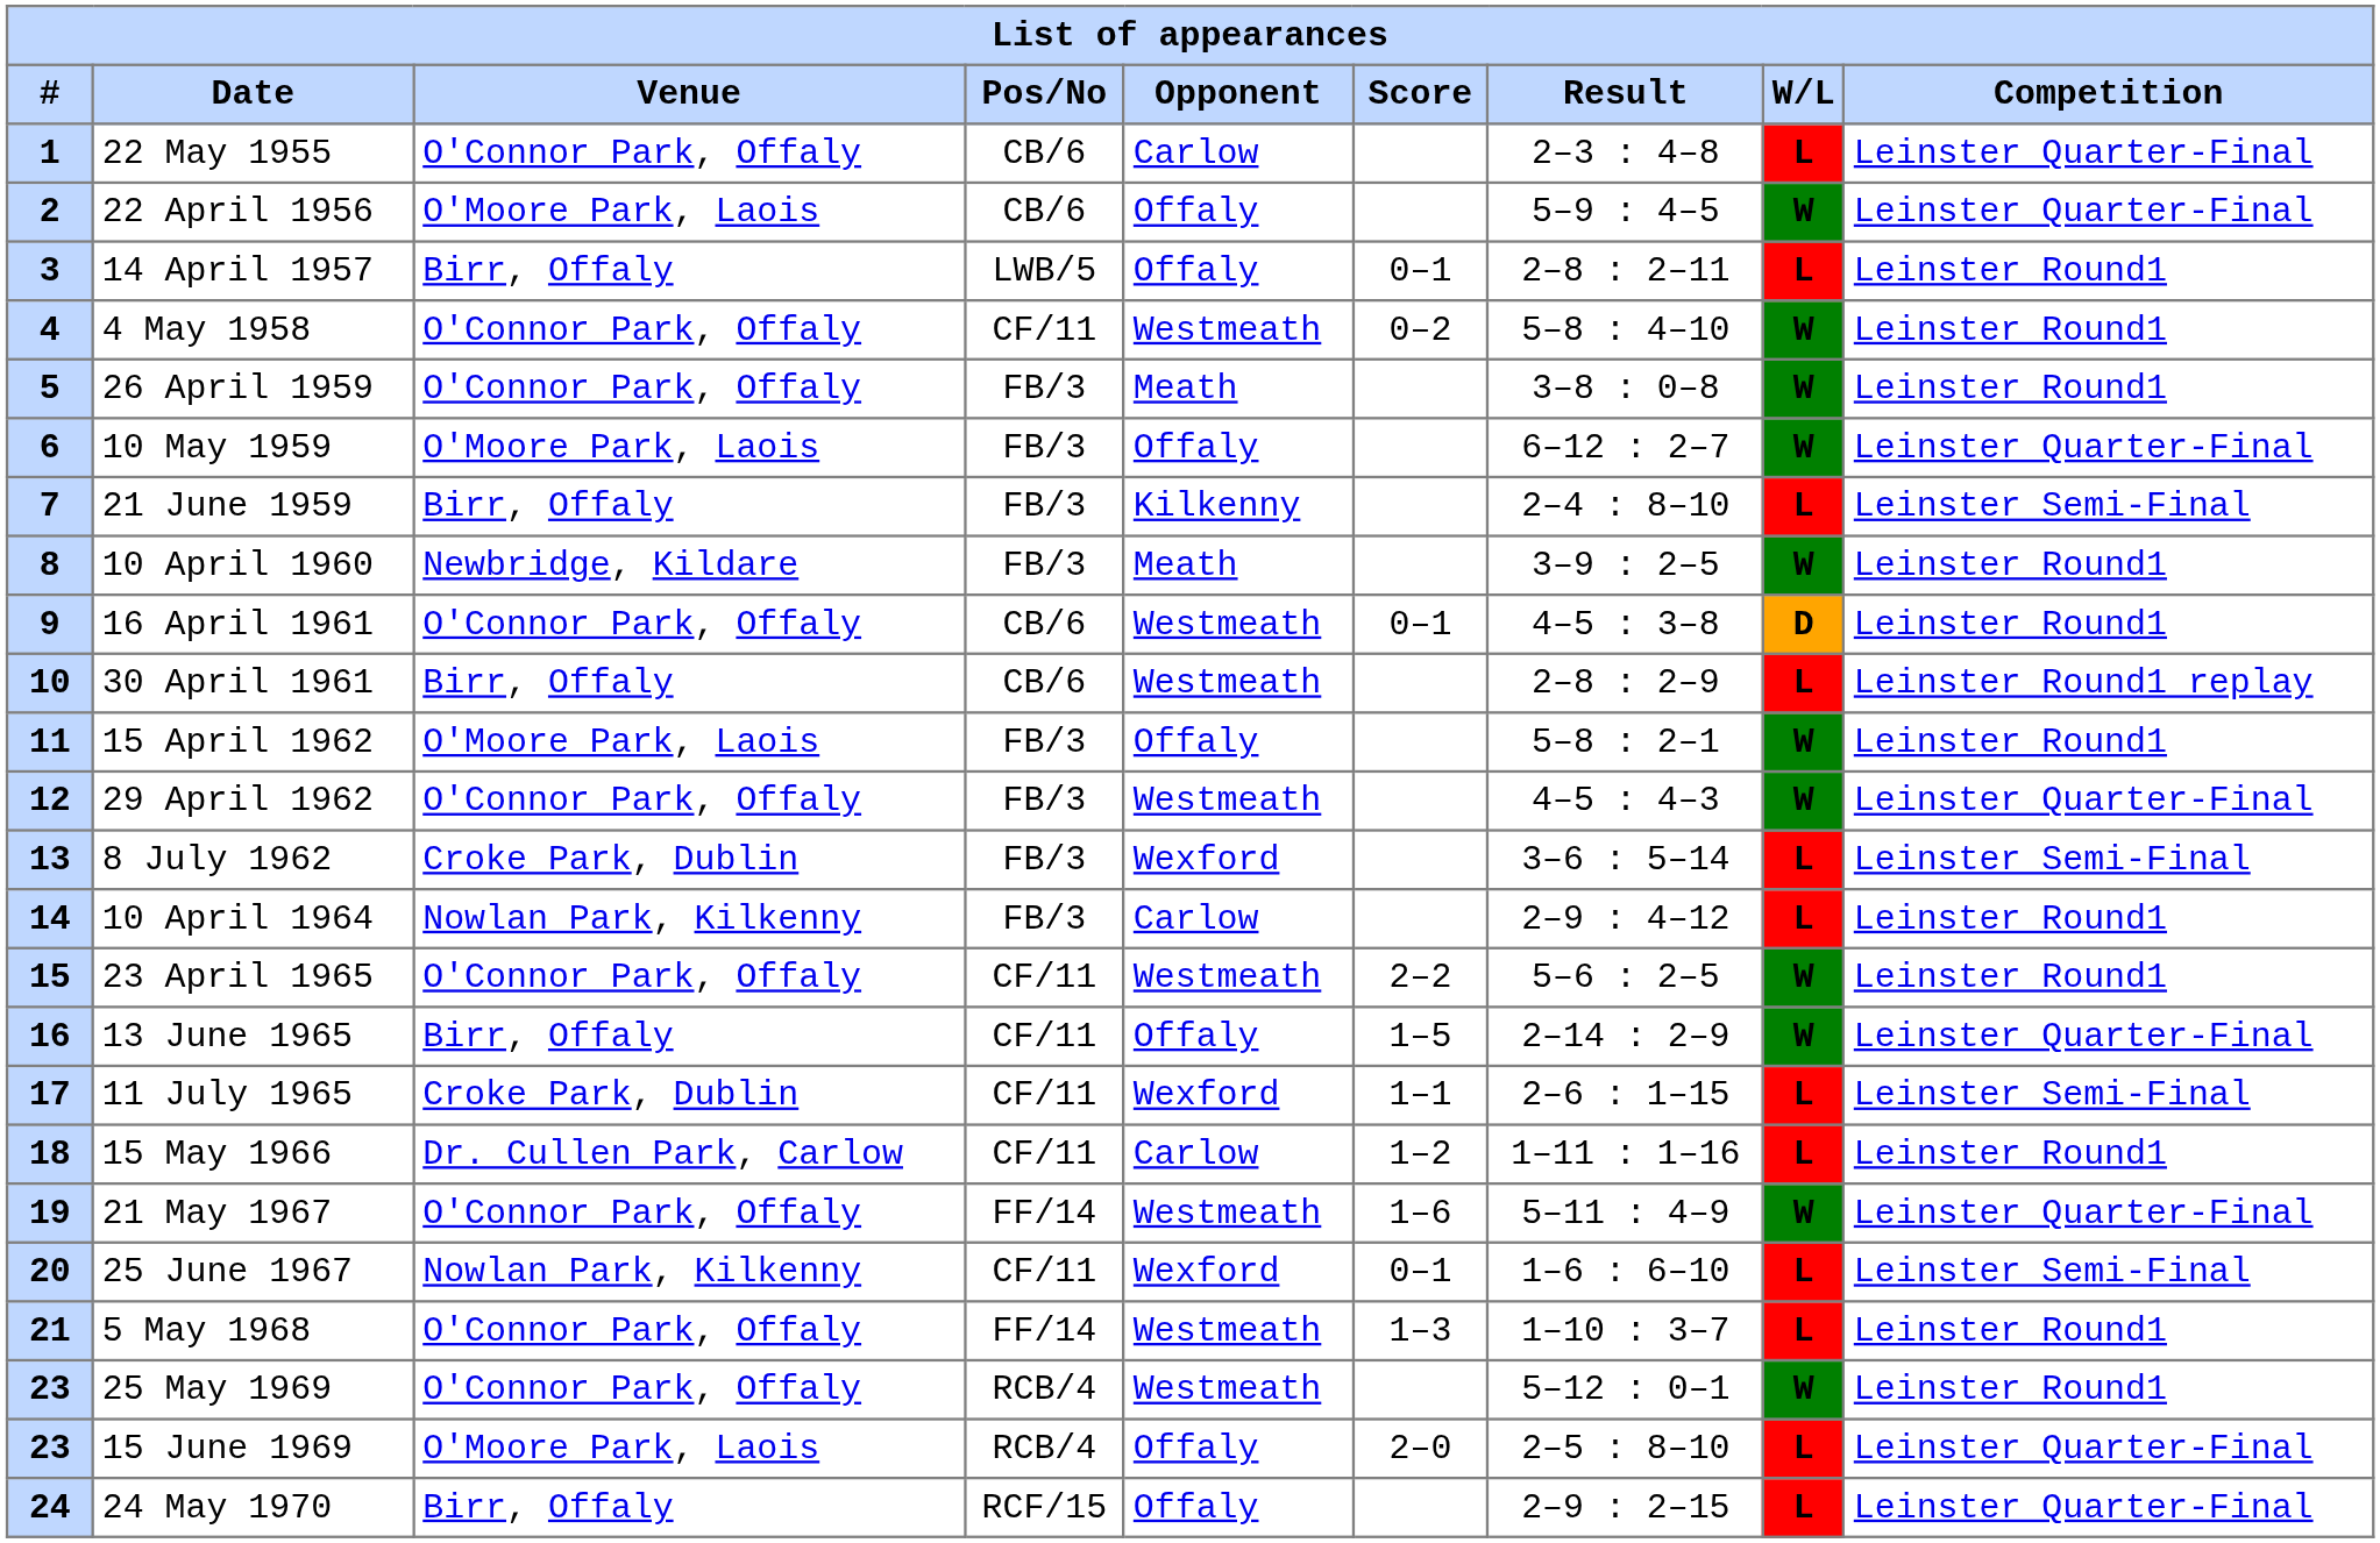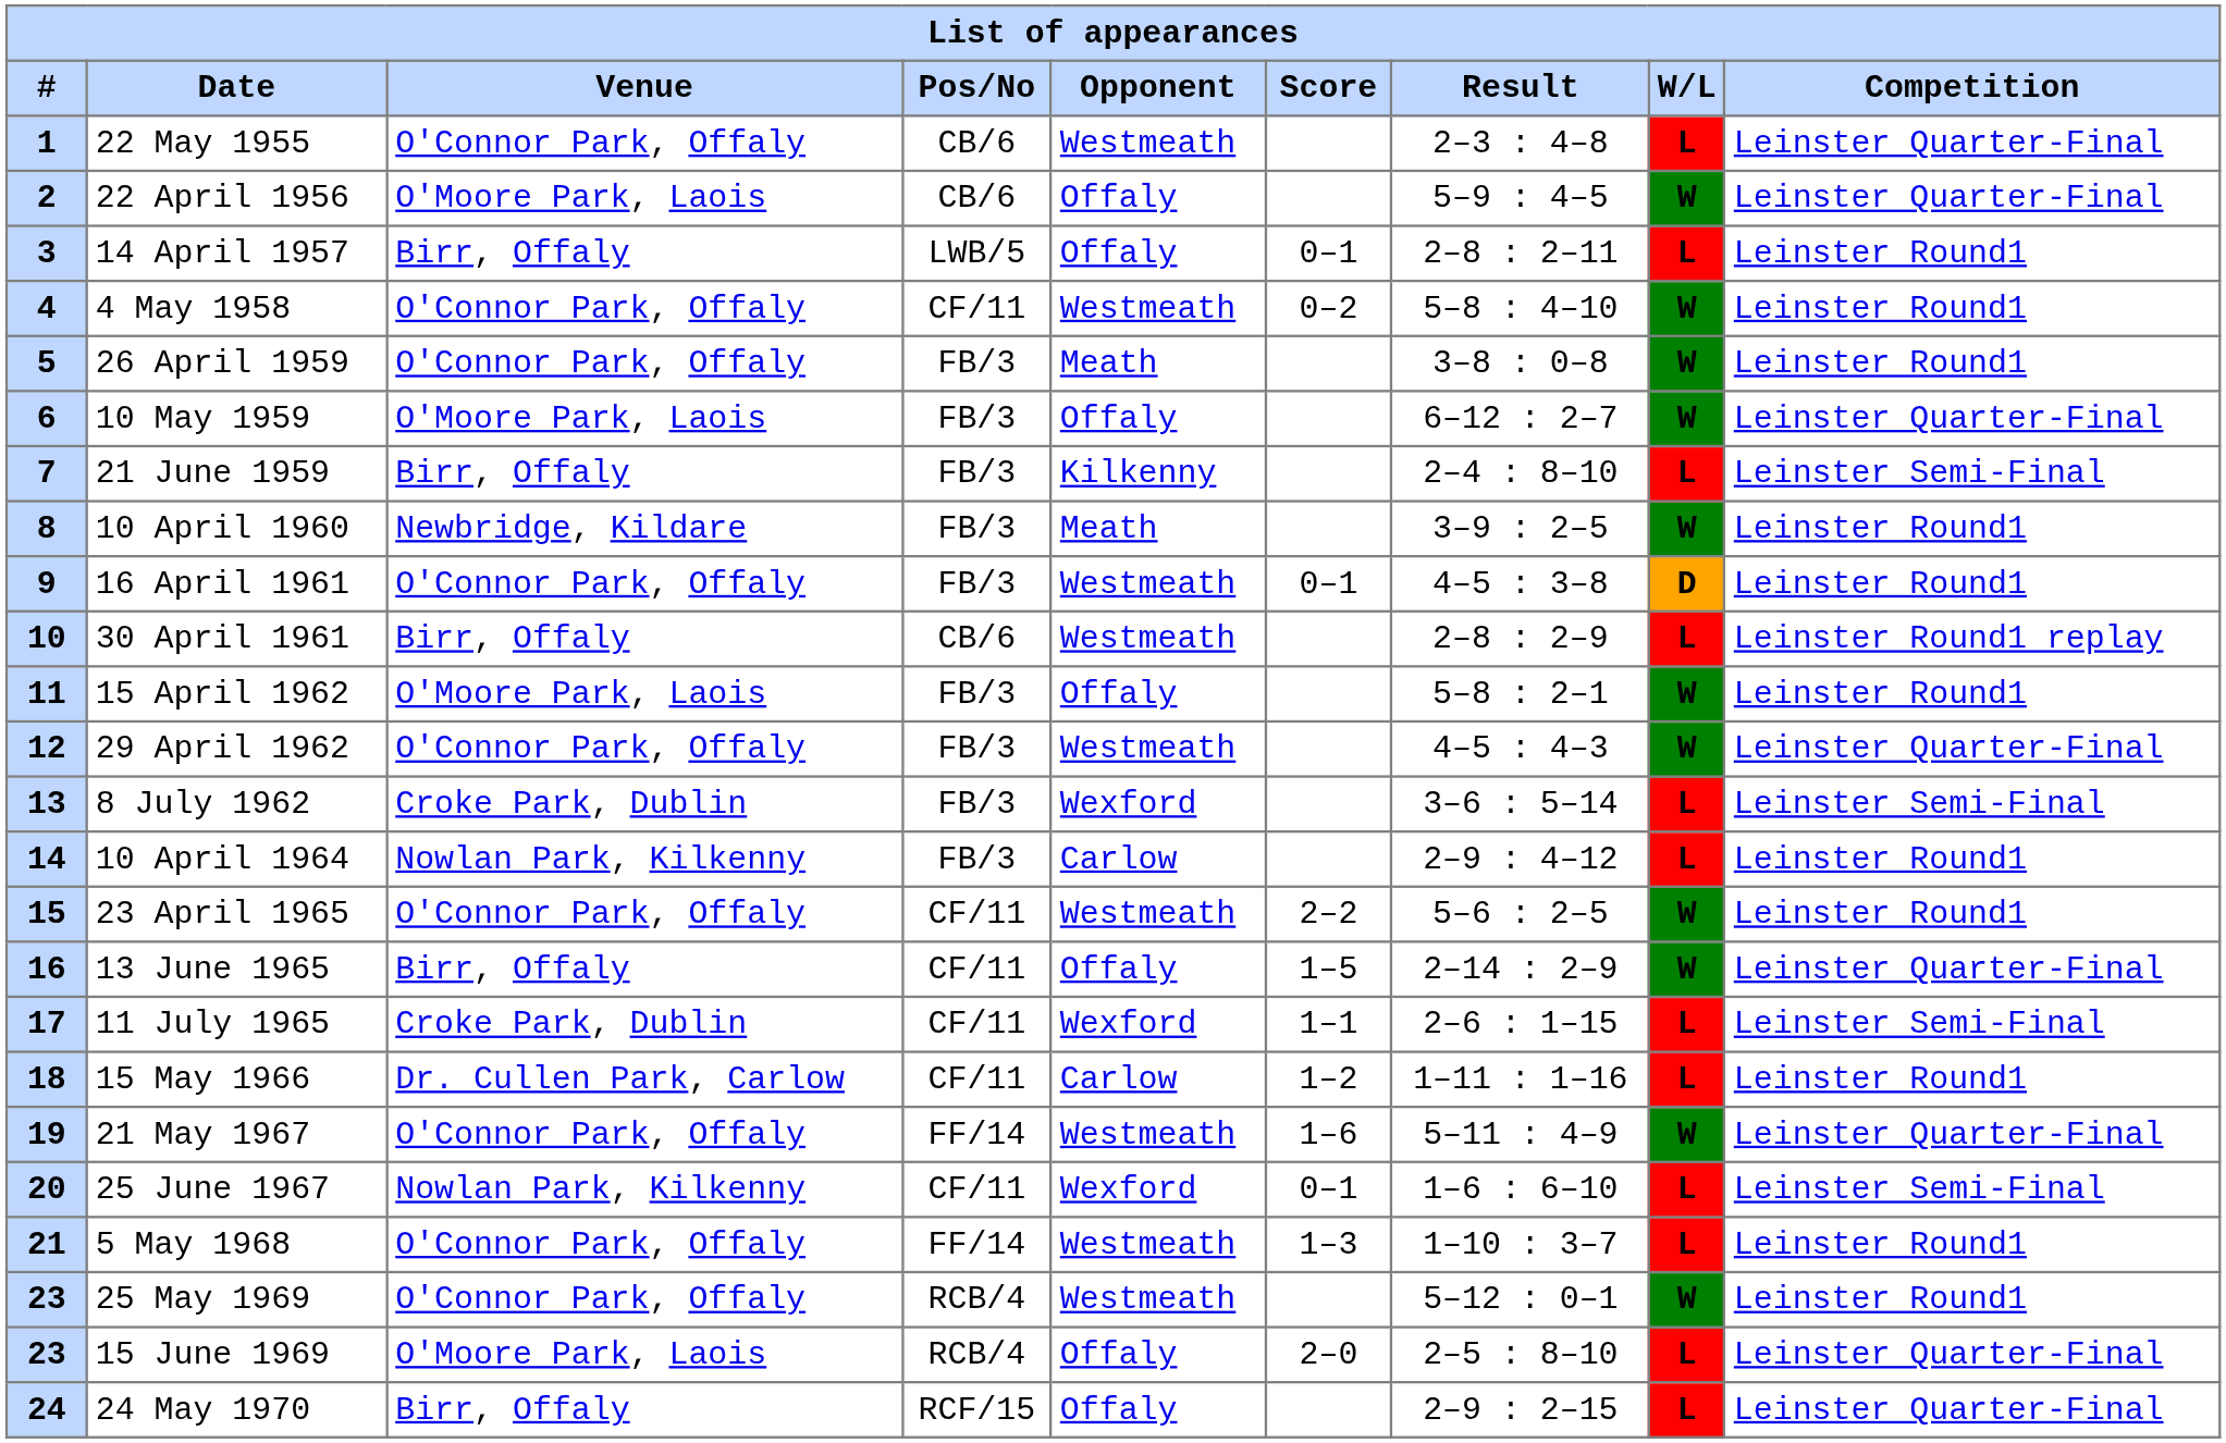22 May 1955 | Opponent: Carlow -> Westmeath
16 April 1961 | Pos/No: CB/6 -> FB/3
